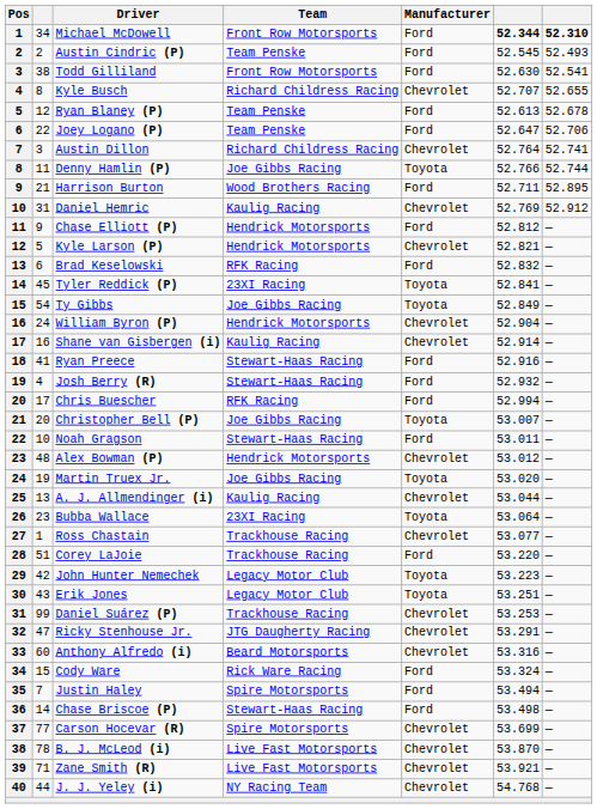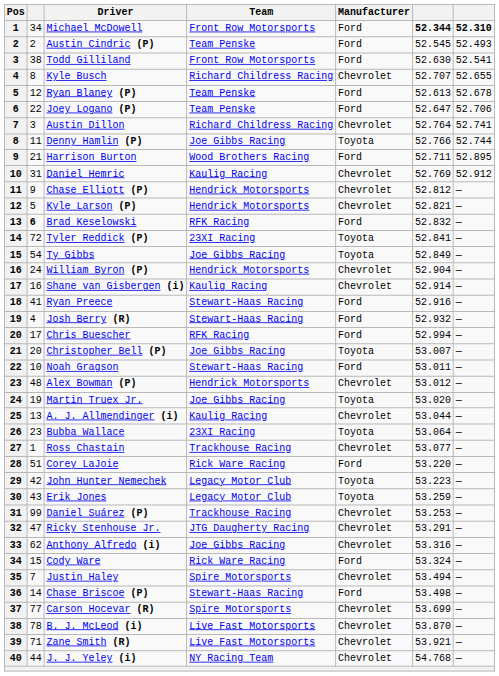Chase Elliott (P) | Manufacturer: Ford -> Chevrolet
Brad Keselowski | column 2: normal -> bold
Tyler Reddick (P) | column 2: 45 -> 72
Corey LaJoie | Team: Trackhouse Racing -> Rick Ware Racing
Erik Jones | column 6: 53.251 -> 53.259
Anthony Alfredo (i) | column 2: 60 -> 62
Anthony Alfredo (i) | Team: Beard Motorsports -> Joe Gibbs Racing
Justin Haley | Manufacturer: Ford -> Chevrolet
